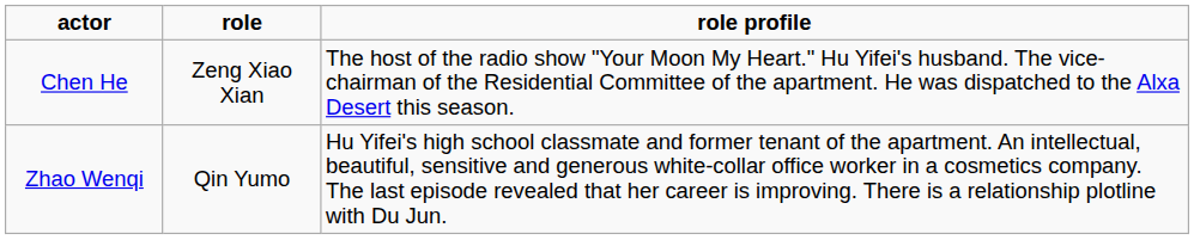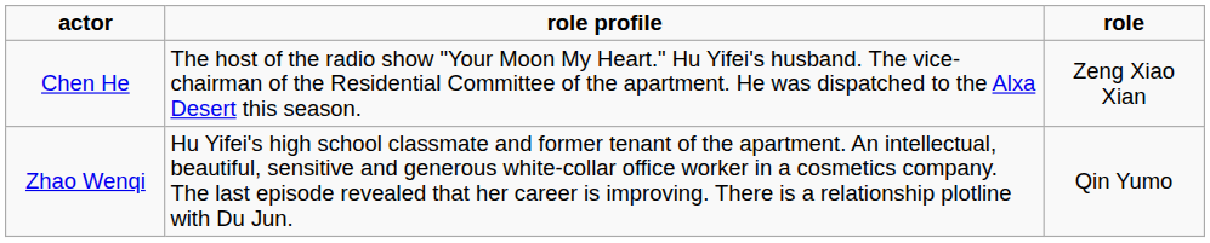columns swapped: role <-> role profile
